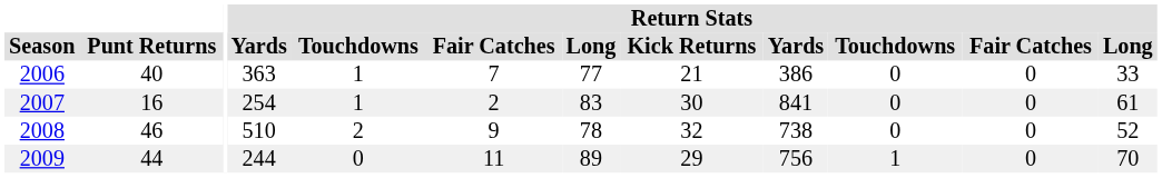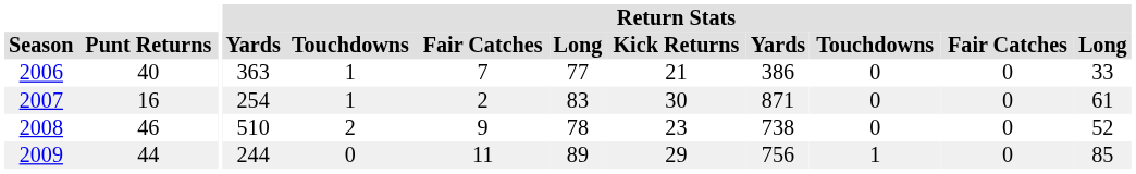2007 | column 9: 841 -> 871
2008 | Return Stats / Kick Returns: 32 -> 23
2009 | column 12: 70 -> 85
